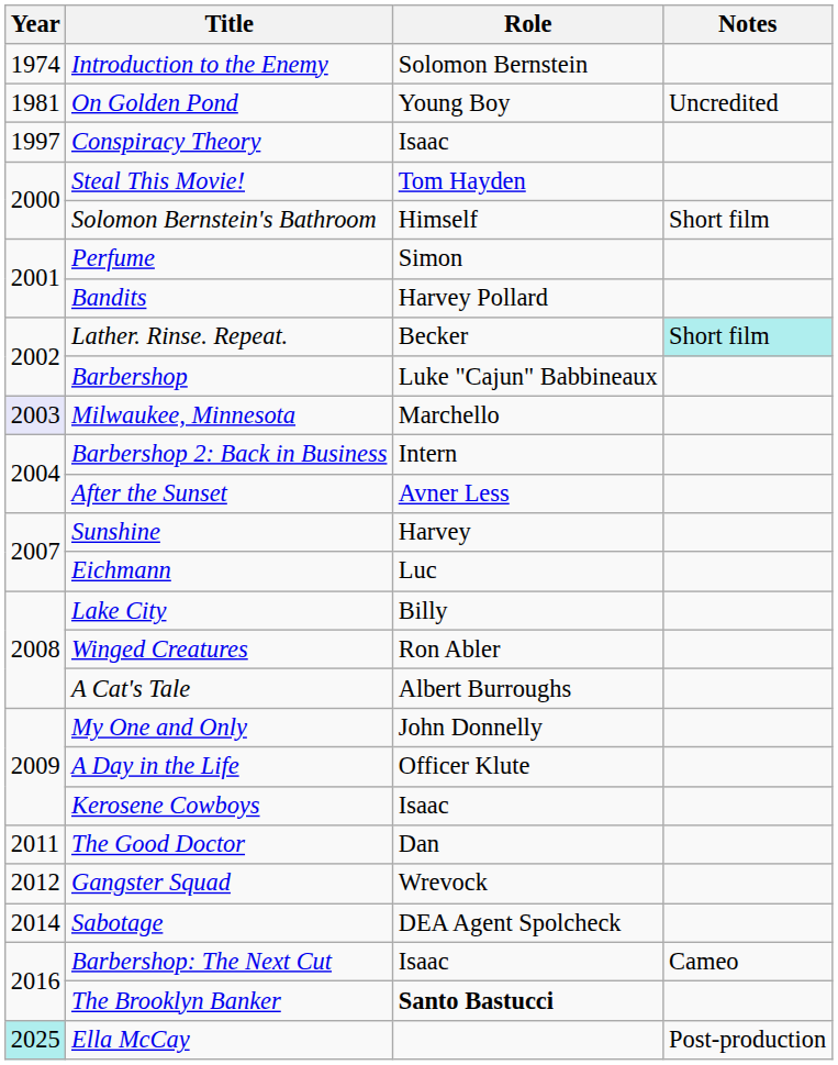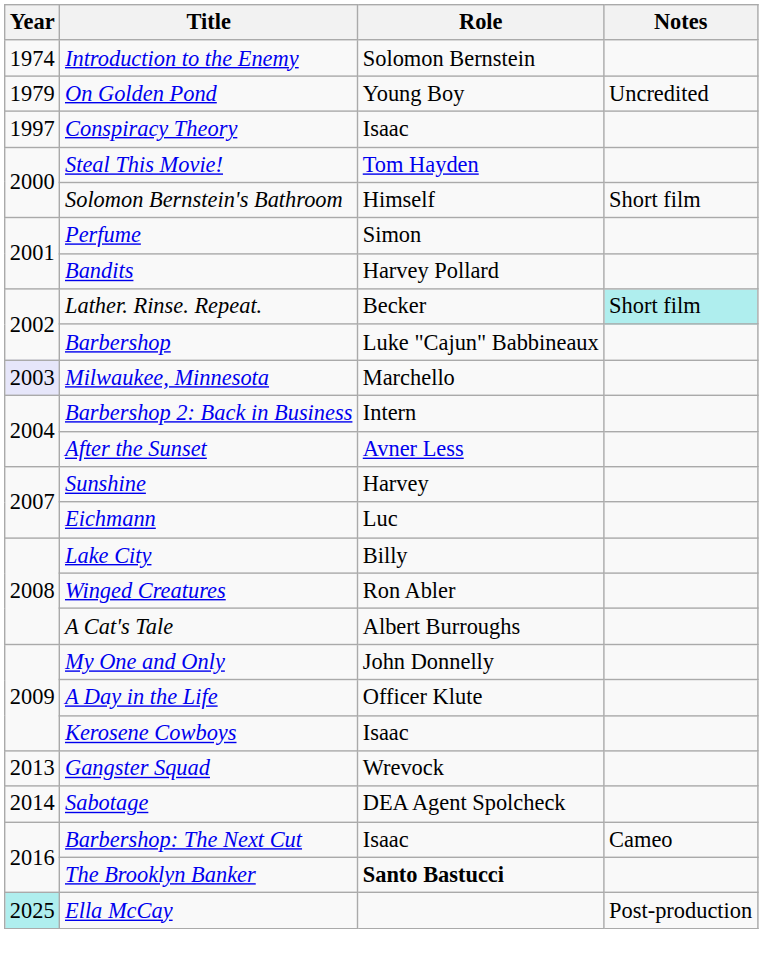On Golden Pond | Year: 1981 -> 1979
- row: 2011 | The Good Doctor | Dan
Gangster Squad | Year: 2012 -> 2013
